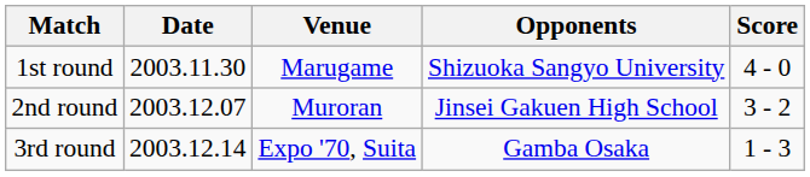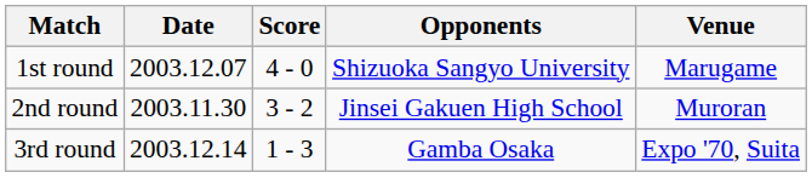columns swapped: Venue <-> Score
1st round | Date: 2003.11.30 -> 2003.12.07
2nd round | Date: 2003.12.07 -> 2003.11.30
